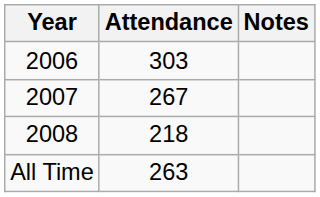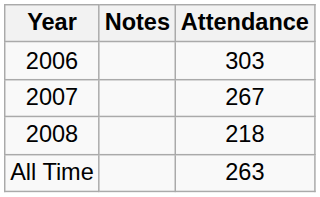columns swapped: Attendance <-> Notes
